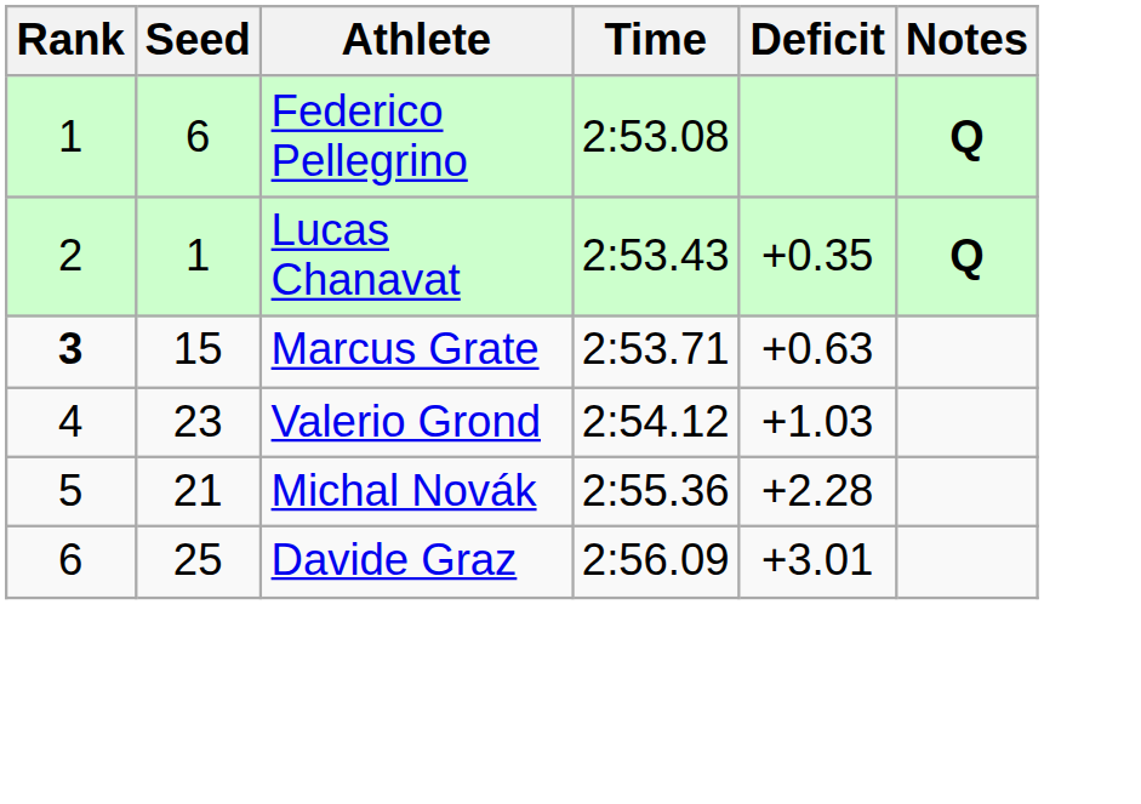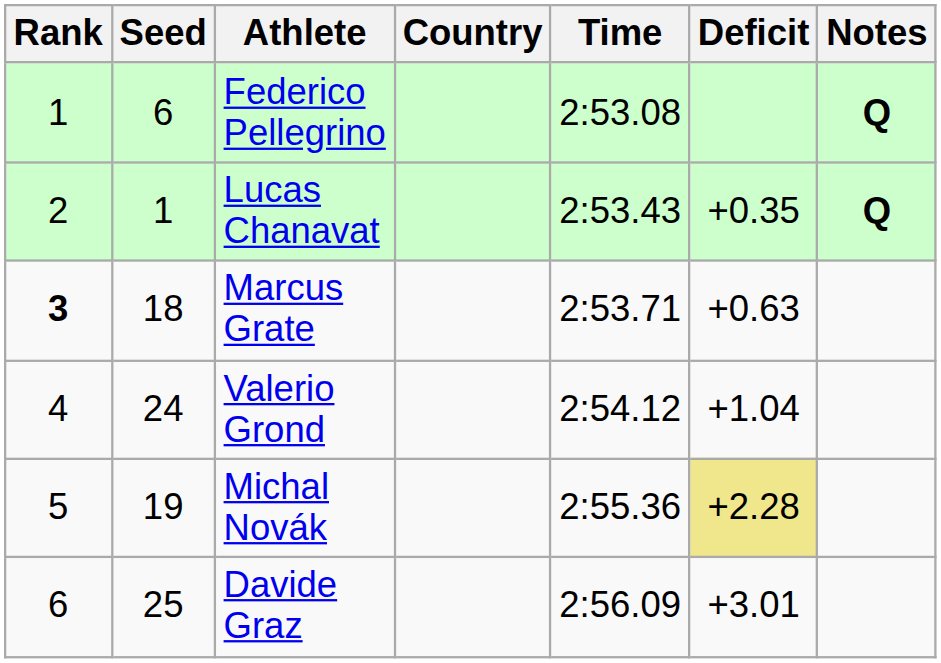+ column: Country
Marcus Grate | Seed: 15 -> 18
Valerio Grond | Seed: 23 -> 24
Valerio Grond | Deficit: +1.03 -> +1.04
Michal Novák | Seed: 21 -> 19
Michal Novák | Deficit: no background -> khaki background
